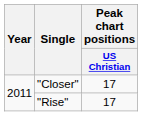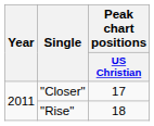"Rise" | Peak chart positions / US Christian: 17 -> 18
